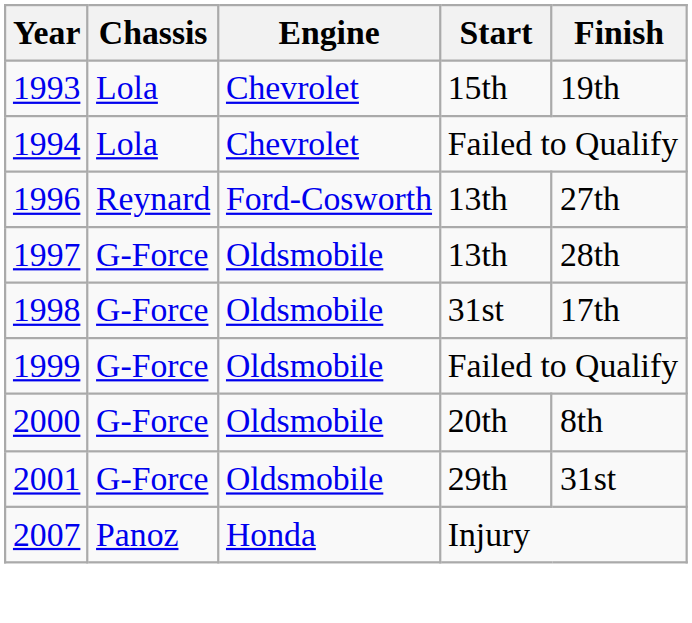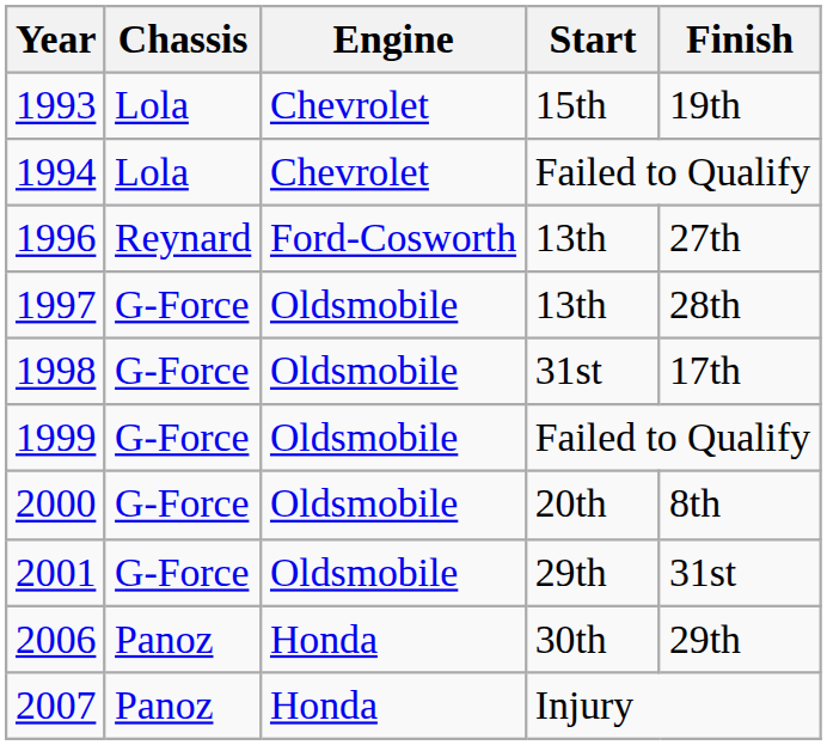+ row: 2006 | Panoz | Honda | 30th | 29th
